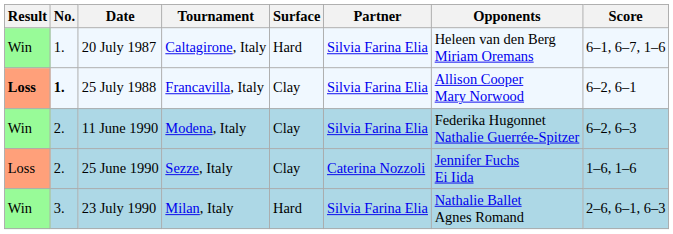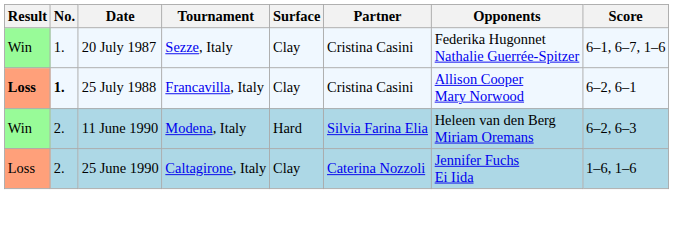20 July 1987 | Tournament: Caltagirone, Italy -> Sezze, Italy
20 July 1987 | Surface: Hard -> Clay
20 July 1987 | Partner: Silvia Farina Elia -> Cristina Casini
20 July 1987 | Opponents: Heleen van den Berg Miriam Oremans -> Federika Hugonnet Nathalie Guerrée-Spitzer
25 July 1988 | Partner: Silvia Farina Elia -> Cristina Casini
11 June 1990 | Surface: Clay -> Hard
11 June 1990 | Opponents: Federika Hugonnet Nathalie Guerrée-Spitzer -> Heleen van den Berg Miriam Oremans
25 June 1990 | Tournament: Sezze, Italy -> Caltagirone, Italy
- row: Win | 3. | 23 July 1990 | Milan, Italy | Hard | Silvia Farina Elia | Nathalie Ballet Agnes Romand | 2–6, 6–1, 6–3
